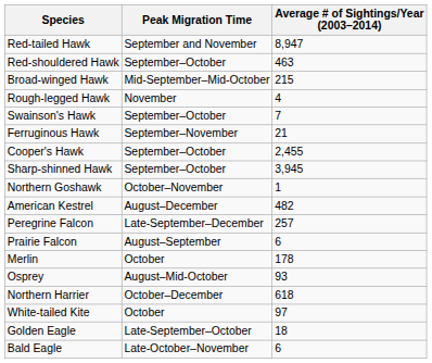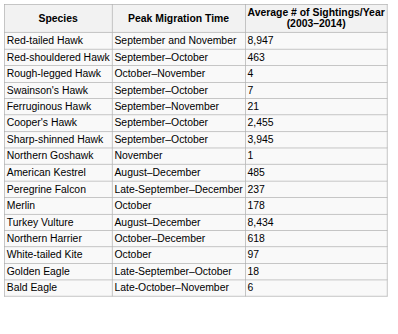- row: Broad-winged Hawk | Mid-September–Mid-October | 215
Rough-legged Hawk | Peak Migration Time: November -> October–November
Northern Goshawk | Peak Migration Time: October–November -> November
American Kestrel | Average # of Sightings/Year (2003–2014): 482 -> 485
Peregrine Falcon | Average # of Sightings/Year (2003–2014): 257 -> 237
- row: Prairie Falcon | August–September | 6
- row: Osprey | August–Mid-October | 93
+ row: Turkey Vulture | August–December | 8,434
